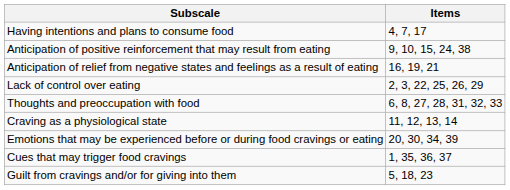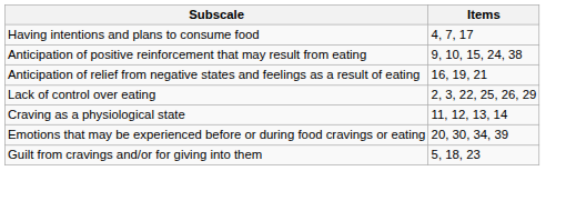- row: Thoughts and preoccupation with food | 6, 8, 27, 28, 31, 32, 33
- row: Cues that may trigger food cravings | 1, 35, 36, 37
